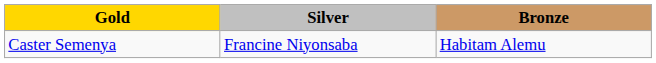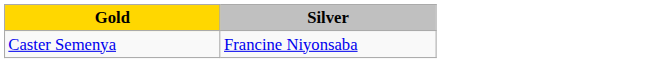- column: Bronze | Habitam Alemu
